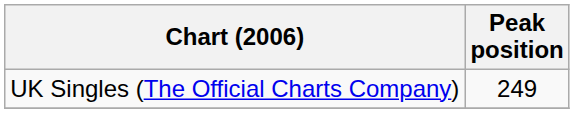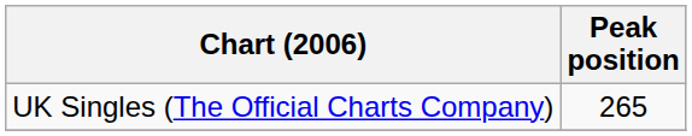UK Singles (The Official Charts Company) | Peak position: 249 -> 265
